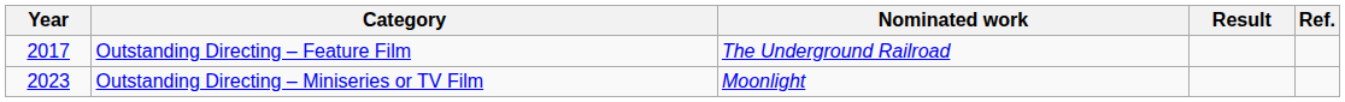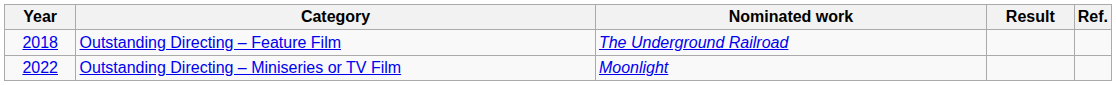Outstanding Directing – Feature Film | Year: 2017 -> 2018
Outstanding Directing – Miniseries or TV Film | Year: 2023 -> 2022
